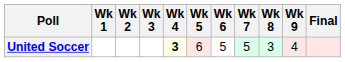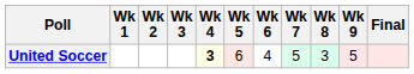United Soccer | Wk 6: 5 -> 4
United Soccer | Wk 9: 4 -> 5
